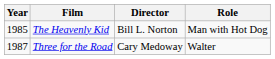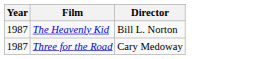- column: Role | Man with Hot Dog | Walter
The Heavenly Kid | Year: 1985 -> 1987
